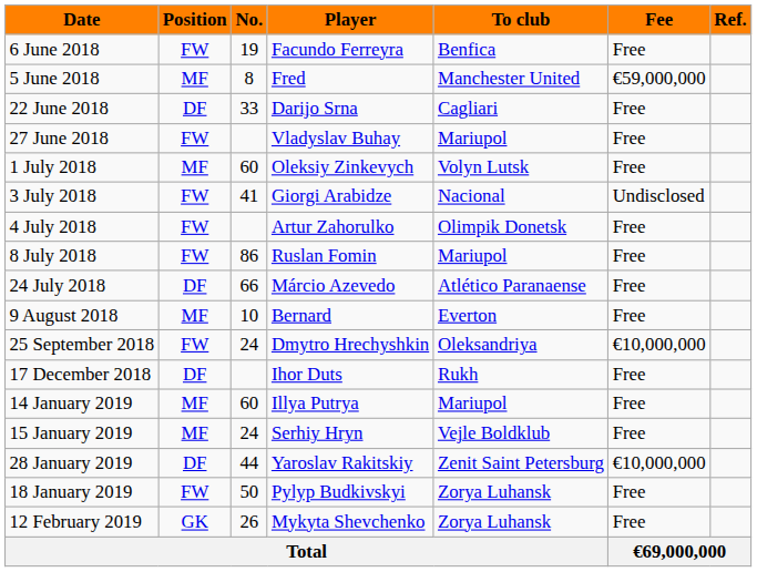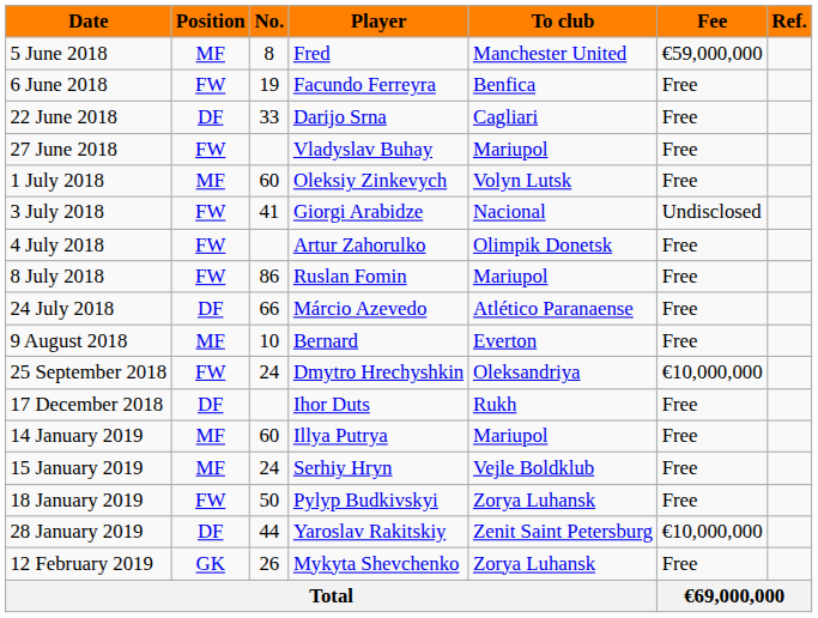rows swapped: 5 June 2018 <-> 6 June 2018
rows swapped: 18 January 2019 <-> 28 January 2019
